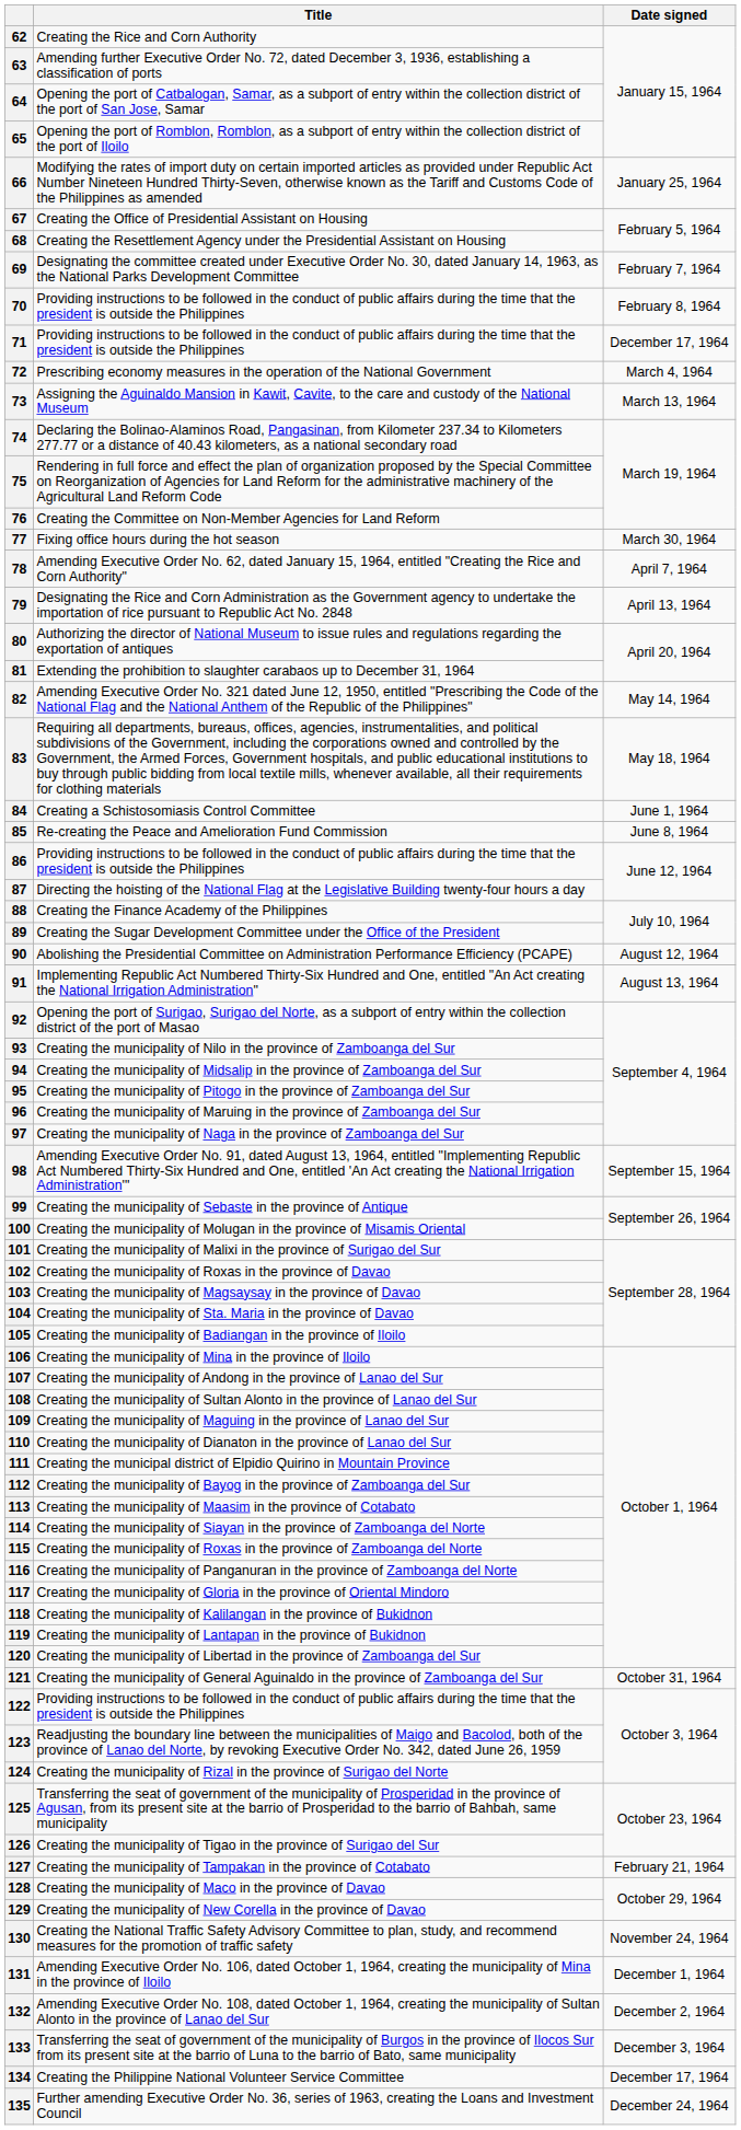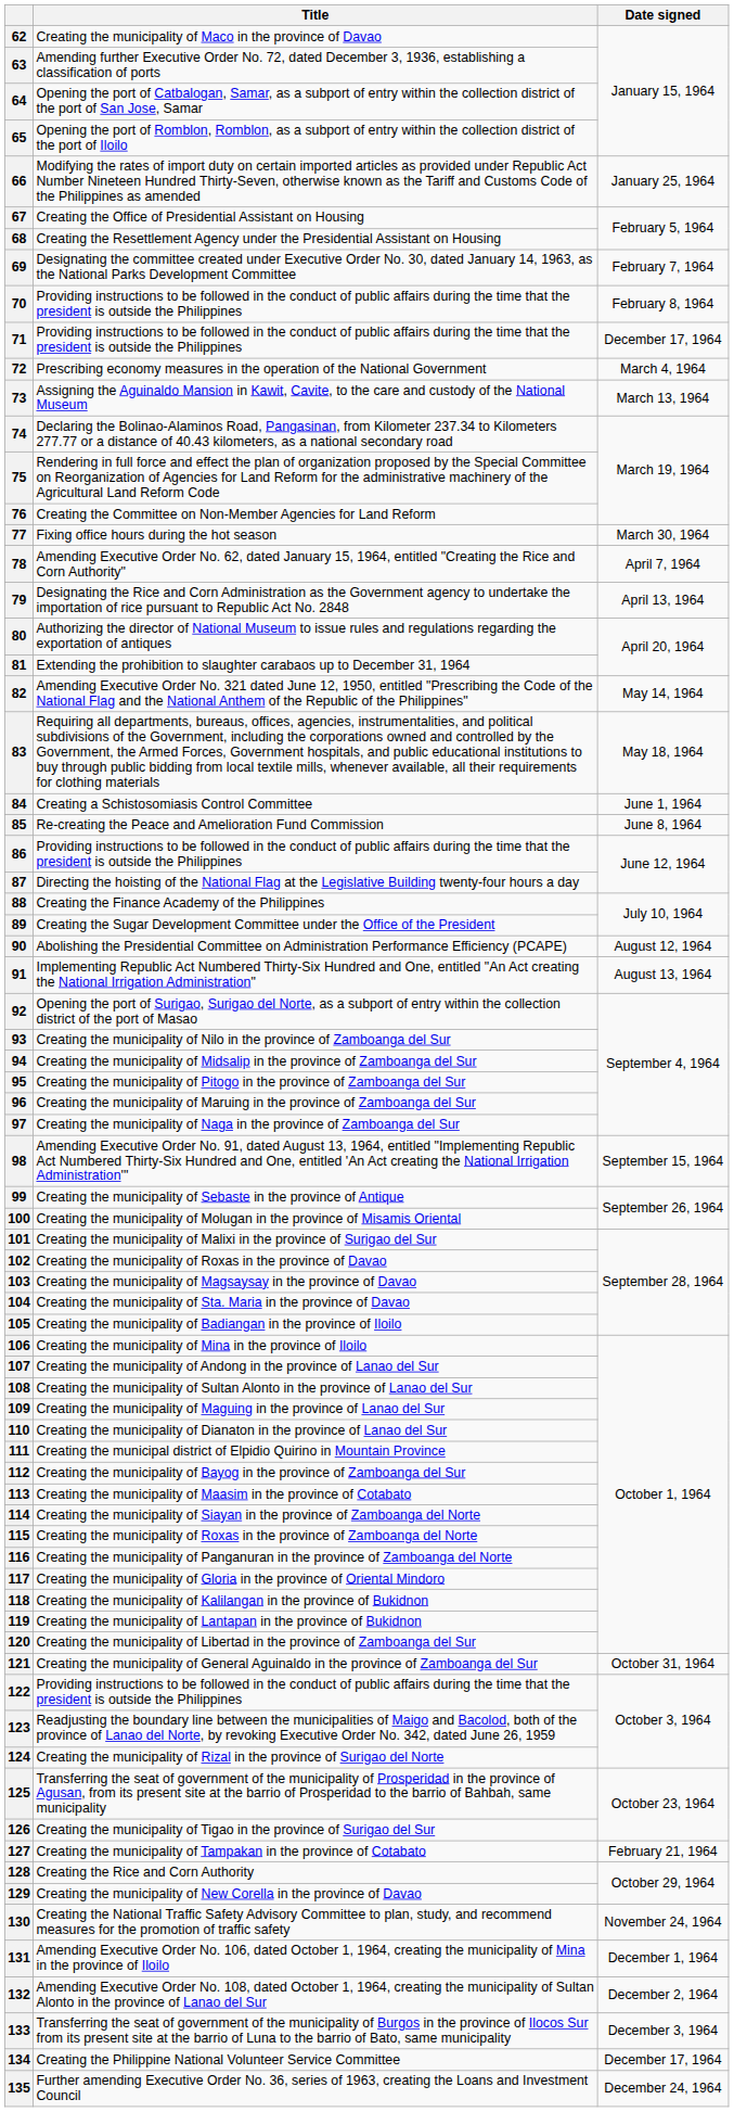62 | Title: Creating the Rice and Corn Authority -> Creating the municipality of Maco in the province of Davao
128 | Title: Creating the municipality of Maco in the province of Davao -> Creating the Rice and Corn Authority
